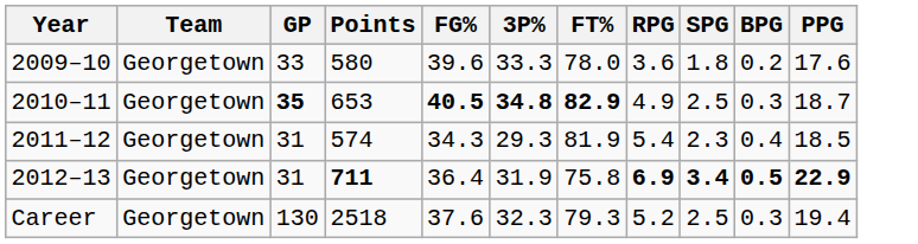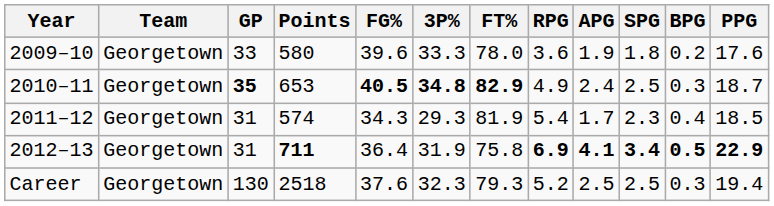+ column: APG | 1.9 | 2.4 | 1.7 | 4.1 | 2.5
